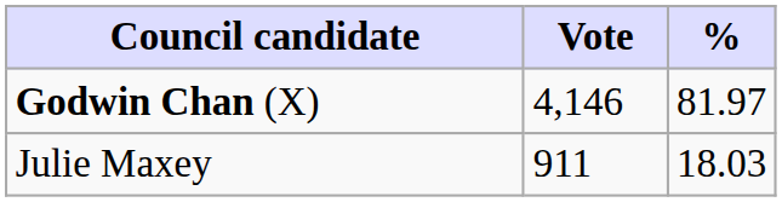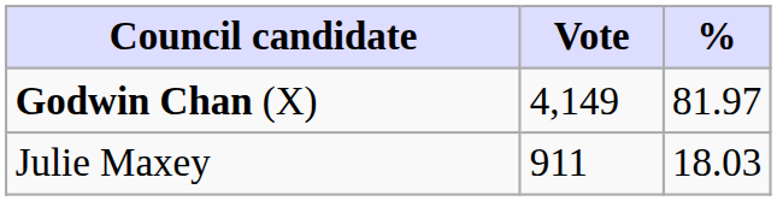Godwin Chan (X) | Vote: 4,146 -> 4,149
